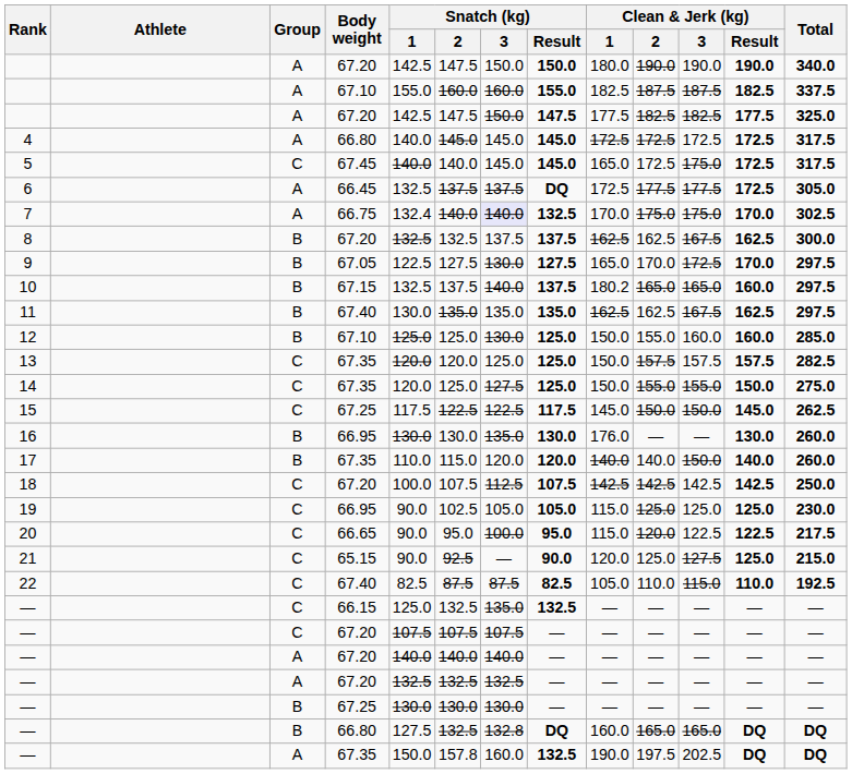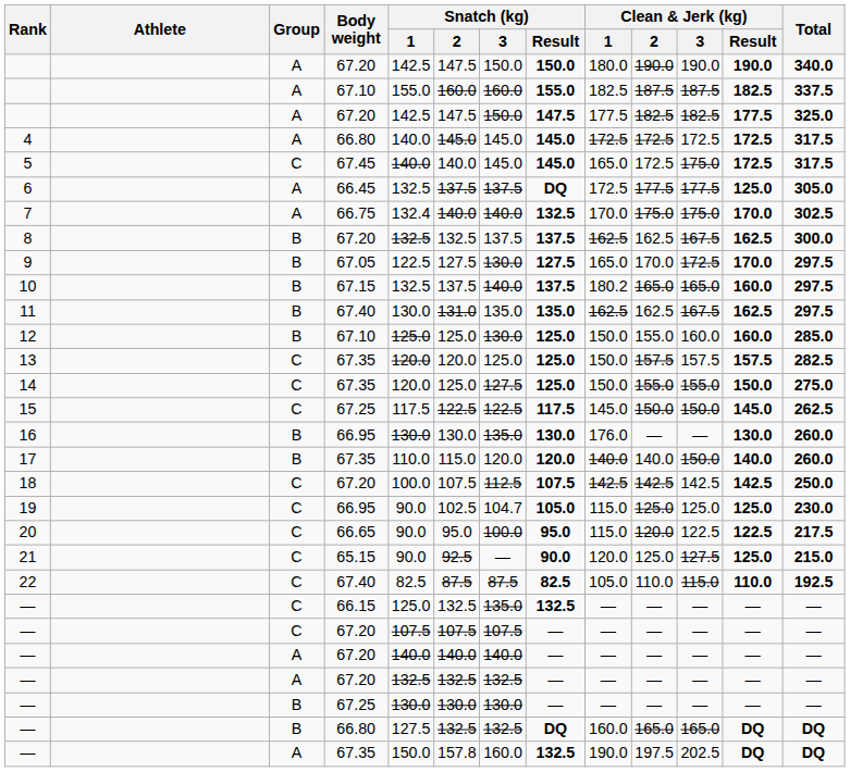6 | Clean & Jerk (kg) / Result: 172.5 -> 125.0
7 | Snatch (kg) / 3: lavender background -> no background
11 | Snatch (kg) / 2: 135.0 -> 131.0
19 | Snatch (kg) / 3: 105.0 -> 104.7
— / 66.80 | Snatch (kg) / 3: 132.8 -> 132.5
